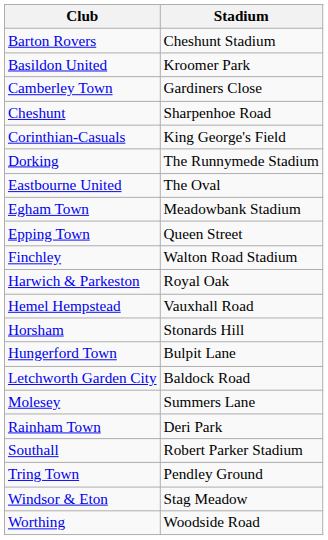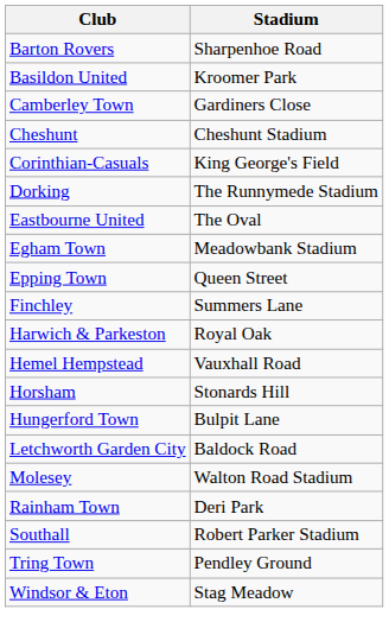Barton Rovers | Stadium: Cheshunt Stadium -> Sharpenhoe Road
Cheshunt | Stadium: Sharpenhoe Road -> Cheshunt Stadium
Finchley | Stadium: Walton Road Stadium -> Summers Lane
Molesey | Stadium: Summers Lane -> Walton Road Stadium
- row: Worthing | Woodside Road
